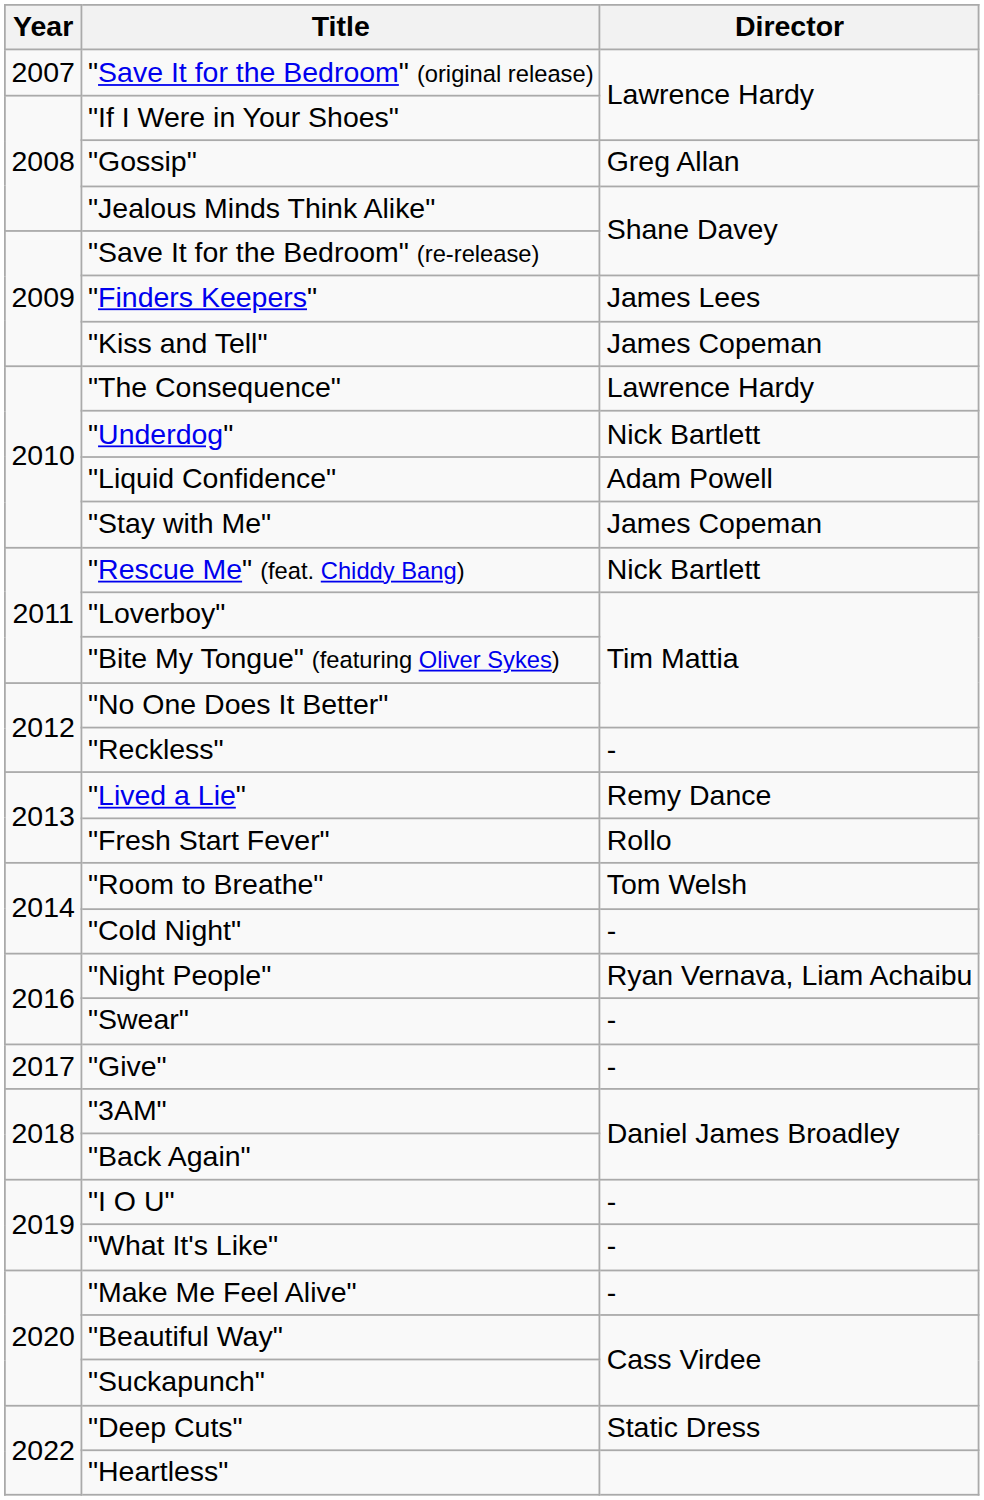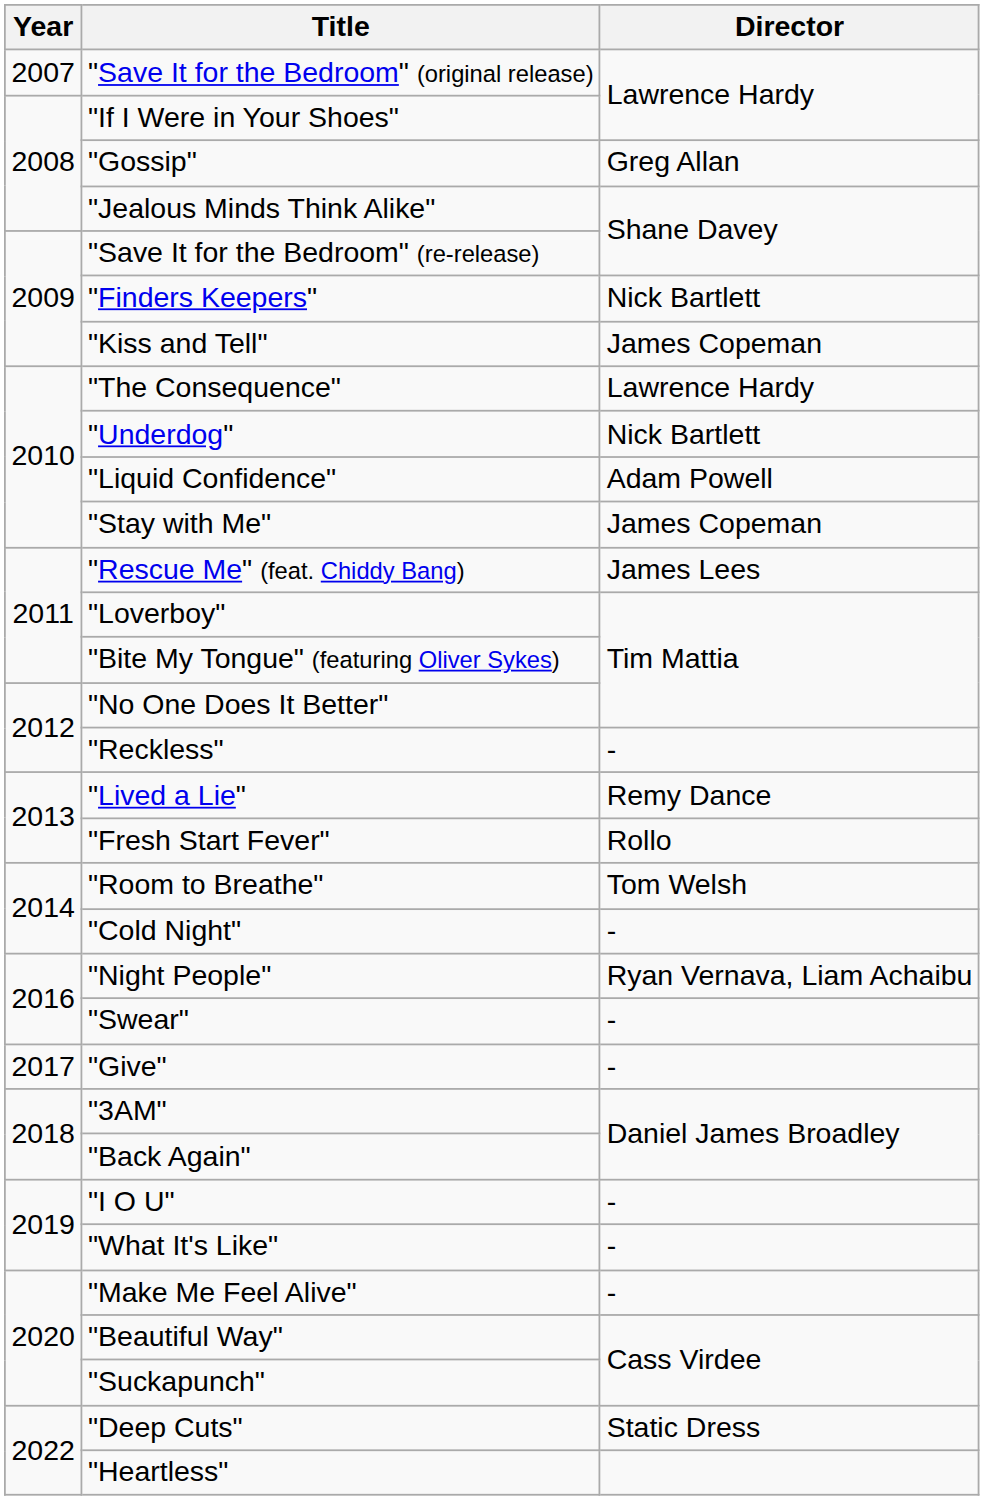"Finders Keepers" | Director: James Lees -> Nick Bartlett
"Rescue Me" (feat. Chiddy Bang) | Director: Nick Bartlett -> James Lees
